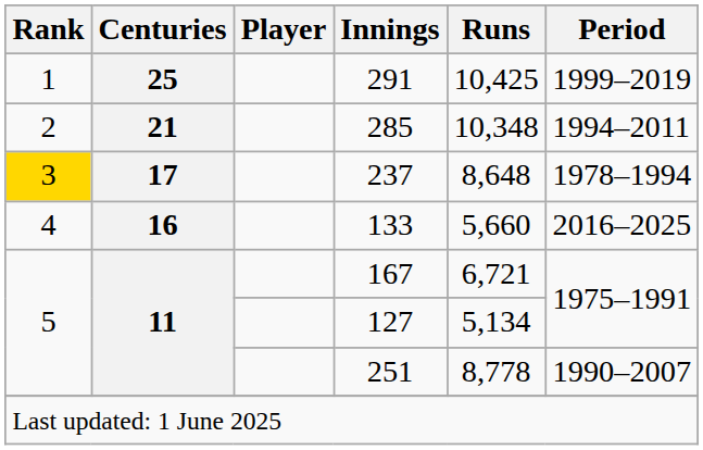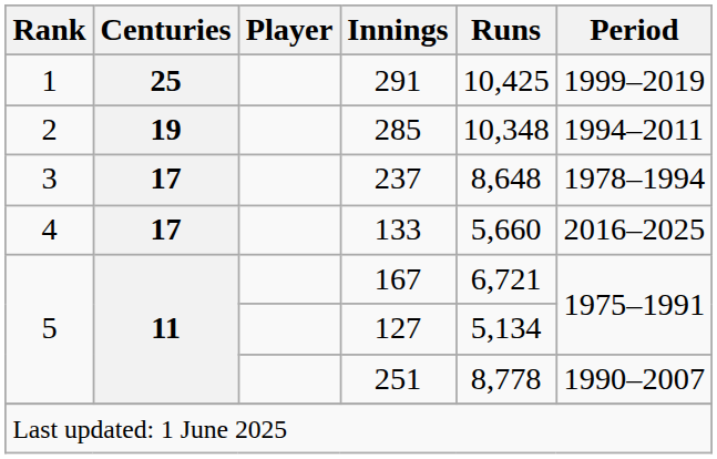285 | Centuries: 21 -> 19
237 | Rank: gold background -> no background
133 | Centuries: 16 -> 17
